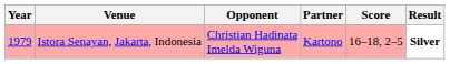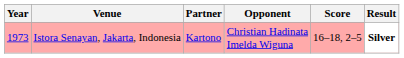columns swapped: Partner <-> Opponent
Istora Senayan, Jakarta, Indonesia | Year: 1979 -> 1973
